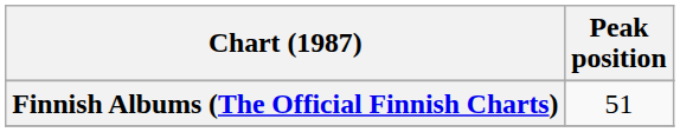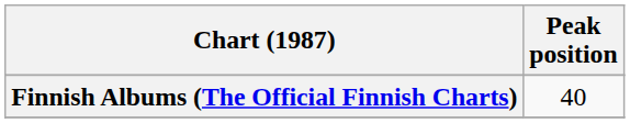Finnish Albums (The Official Finnish Charts) | Peak position: 51 -> 40
